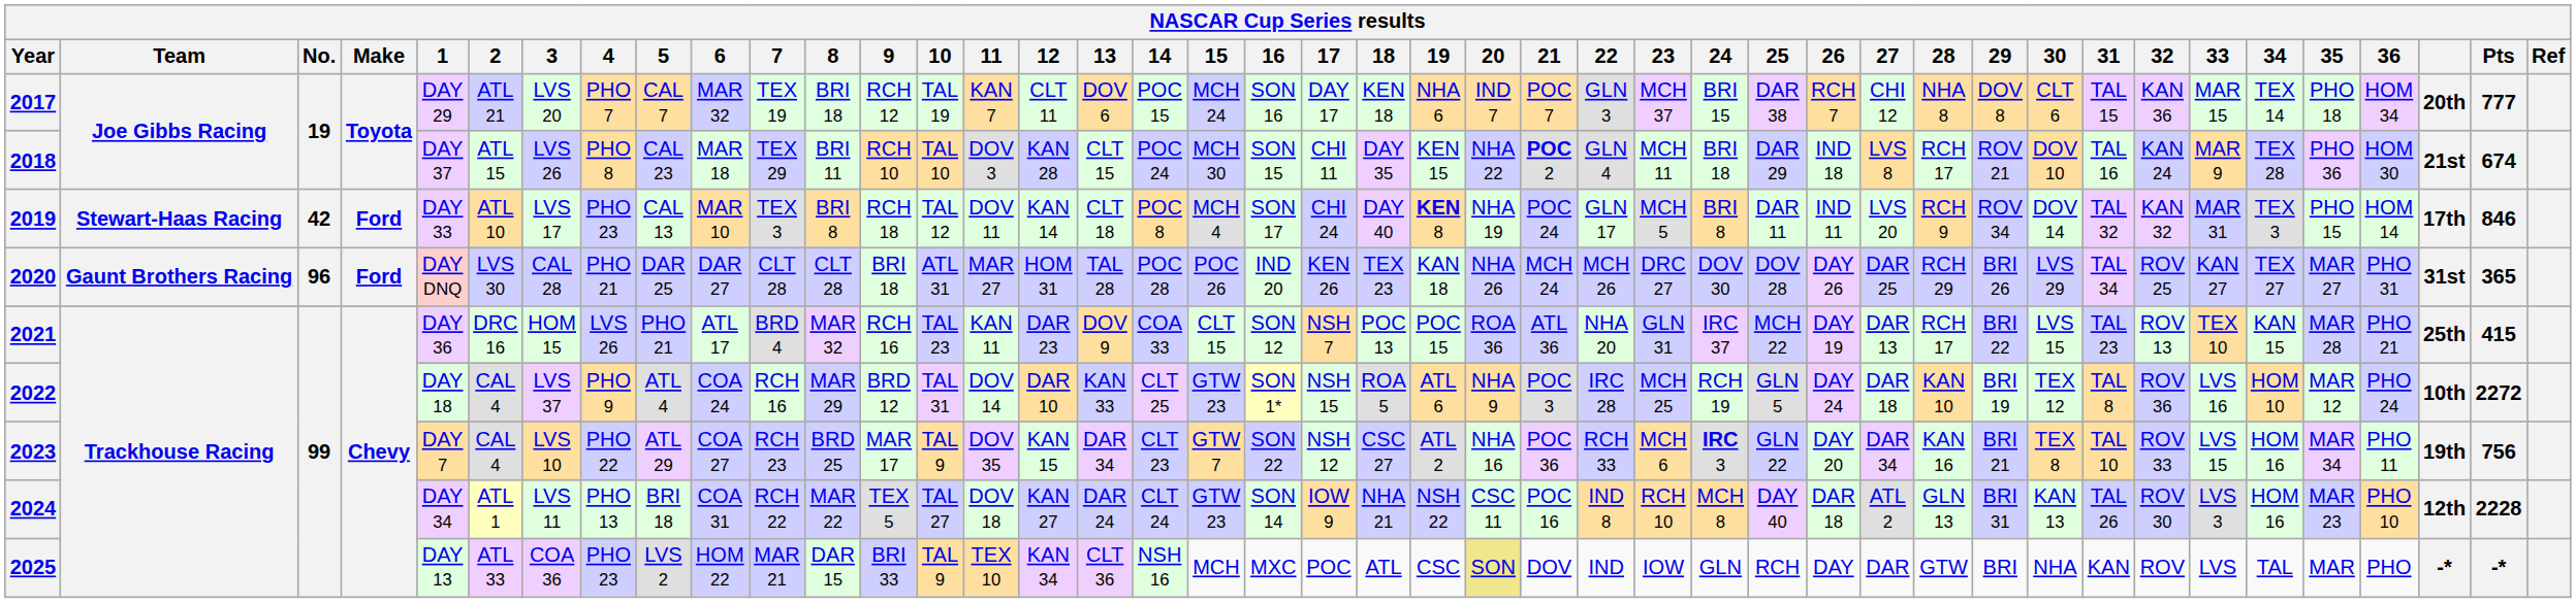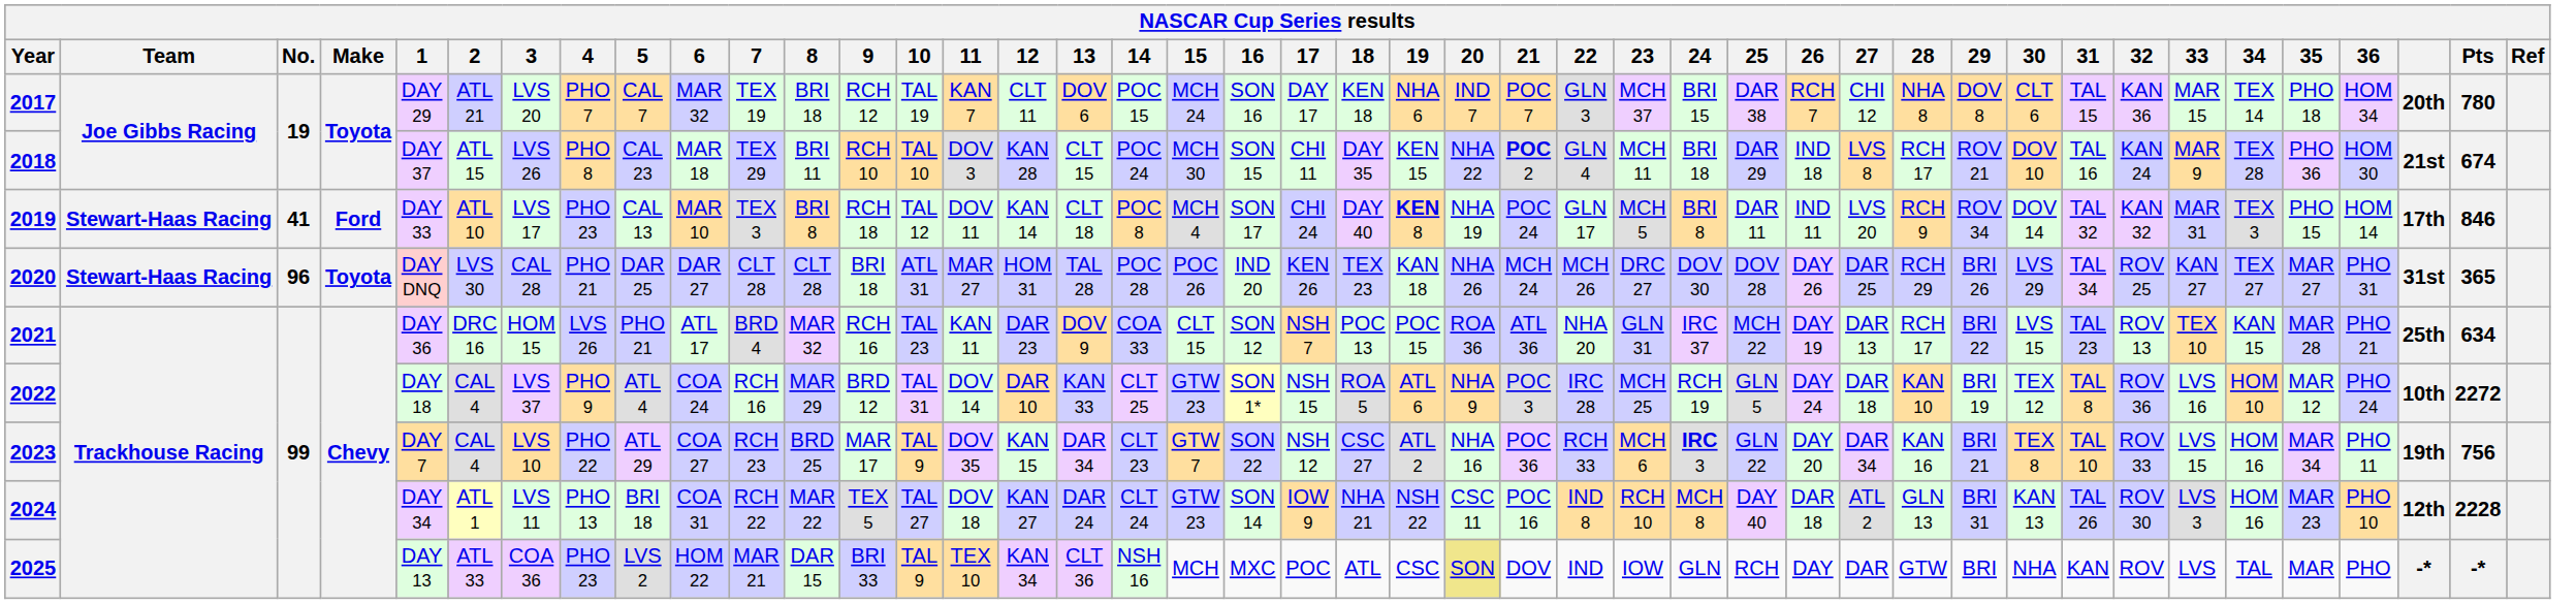2017 | Pts: 777 -> 780
2019 | No.: 42 -> 41
2020 | Team: Gaunt Brothers Racing -> Stewart-Haas Racing
2020 | Make: Ford -> Toyota
2021 | Pts: 415 -> 634
